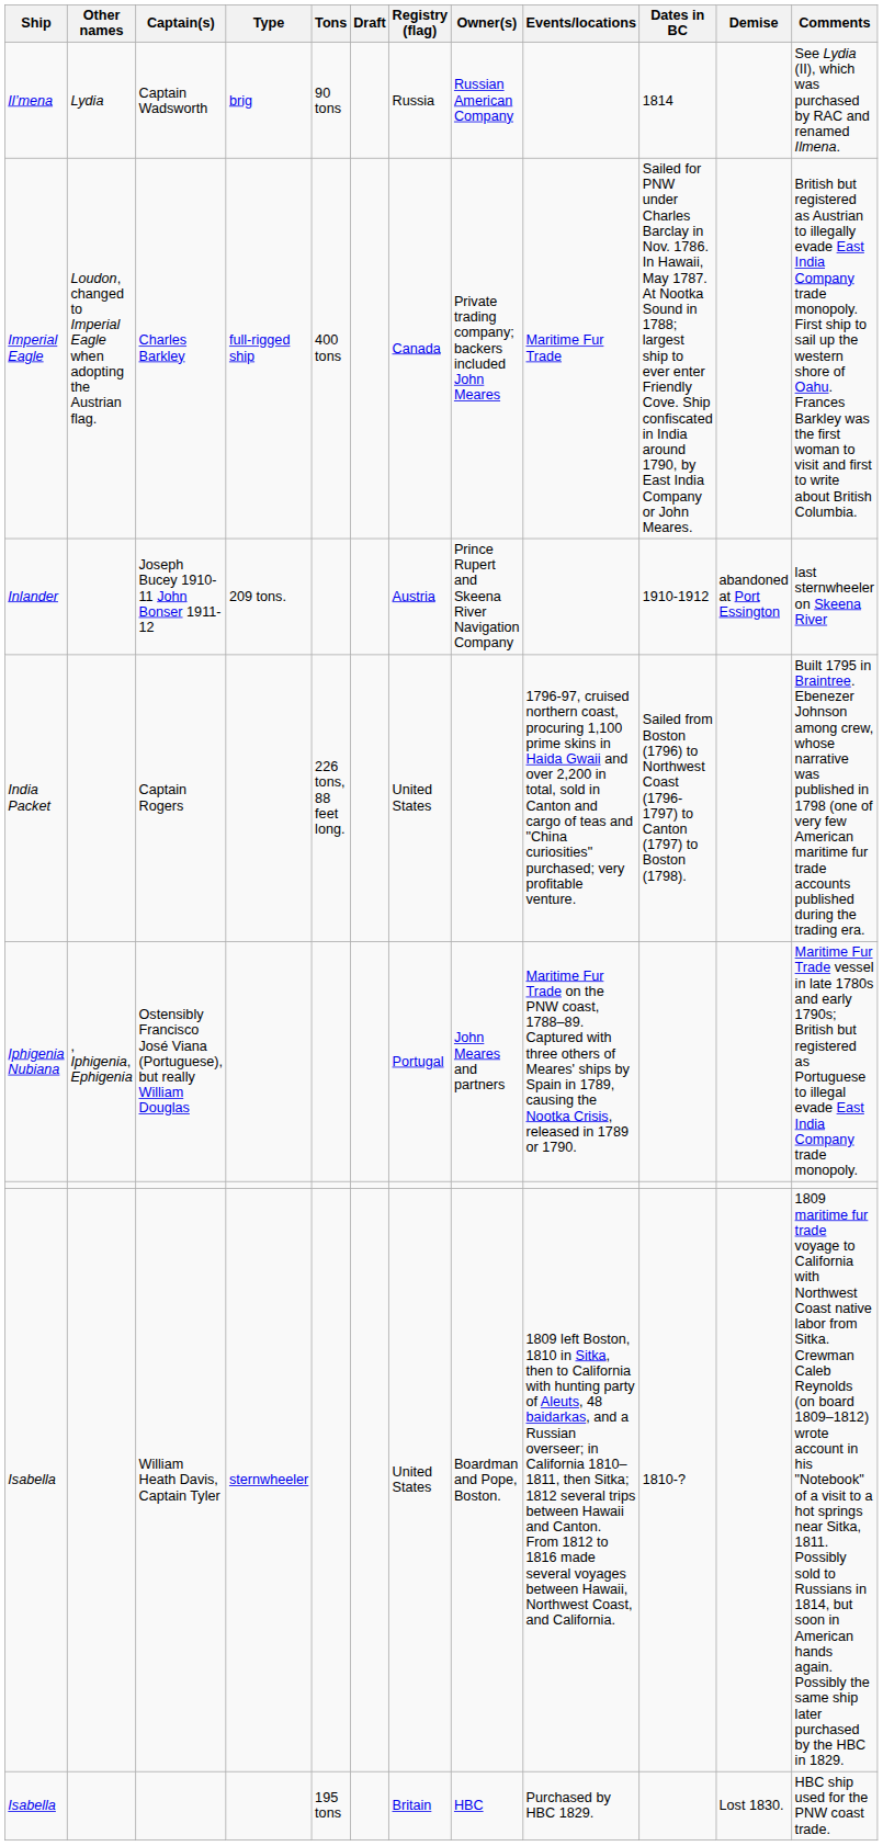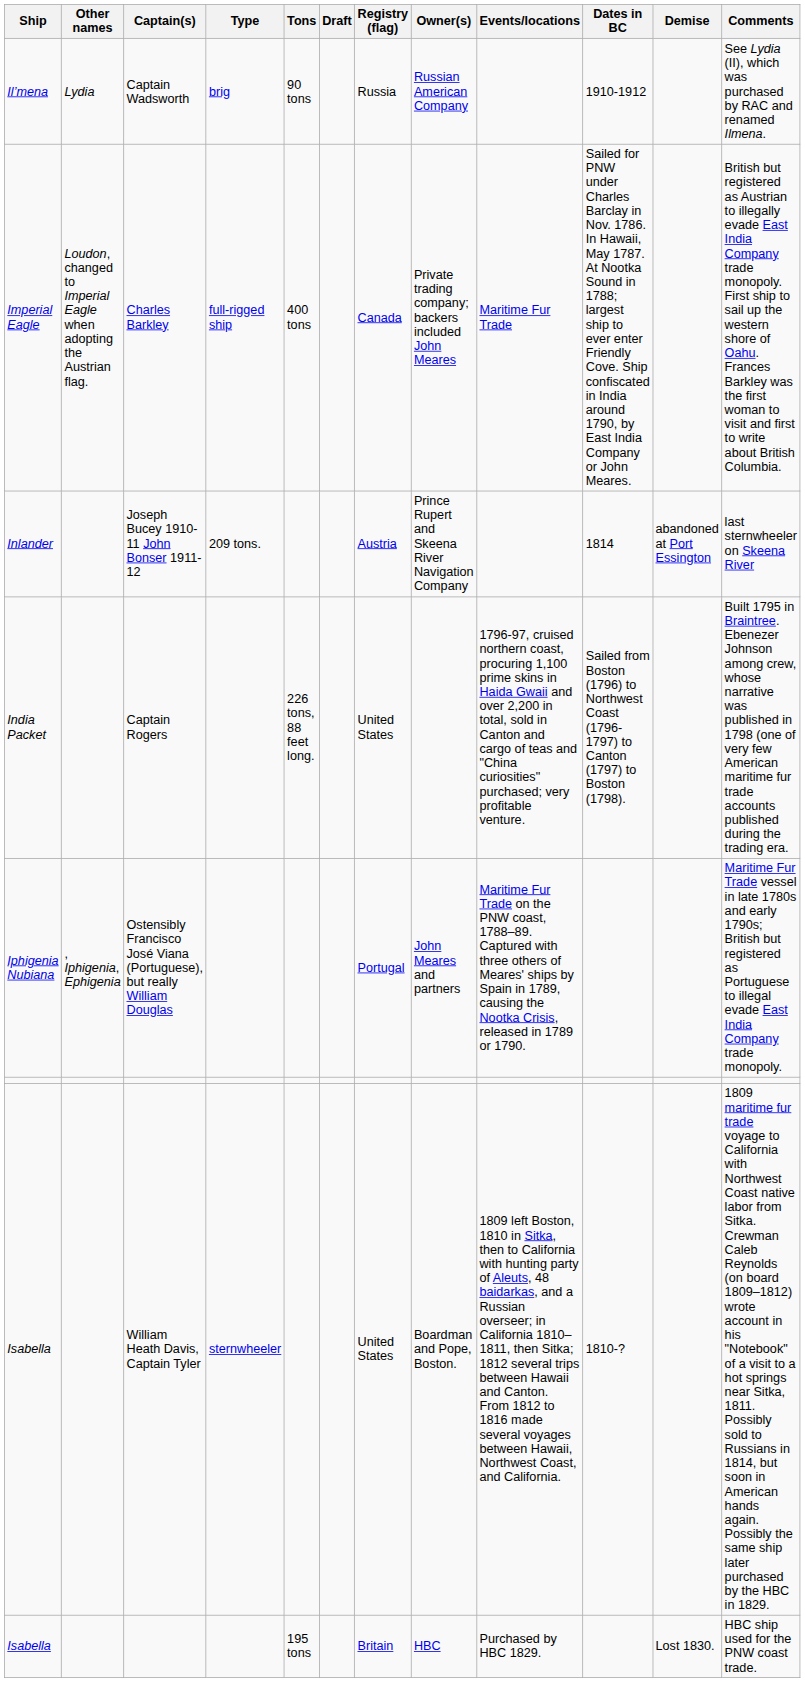Il’mena | Dates in BC: 1814 -> 1910-1912
Inlander | Dates in BC: 1910-1912 -> 1814
